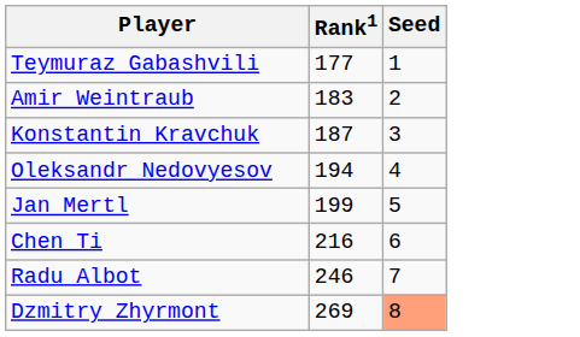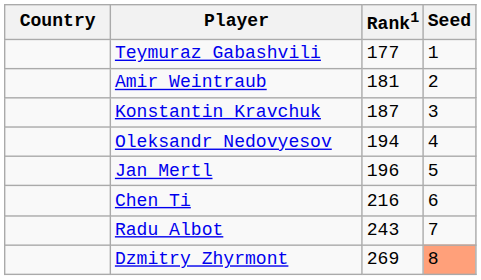+ column: Country
Amir Weintraub | Rank1: 183 -> 181
Jan Mertl | Rank1: 199 -> 196
Radu Albot | Rank1: 246 -> 243
